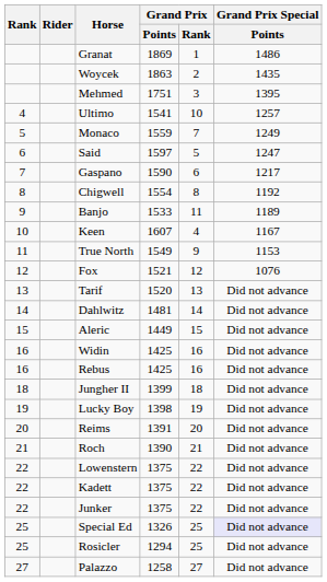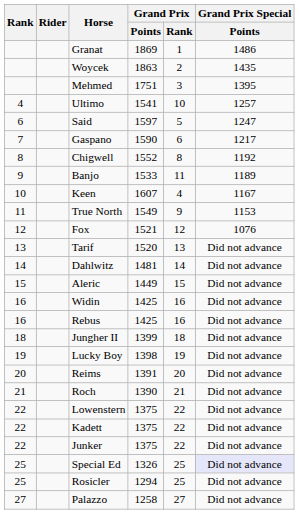- row: 5 | Monaco | 1559 | 7 | 1249
Chigwell | Grand Prix / Points: 1554 -> 1552
